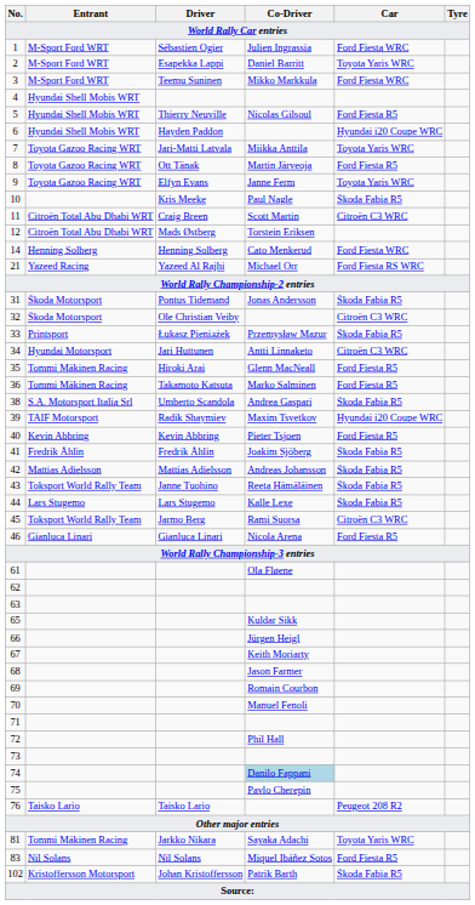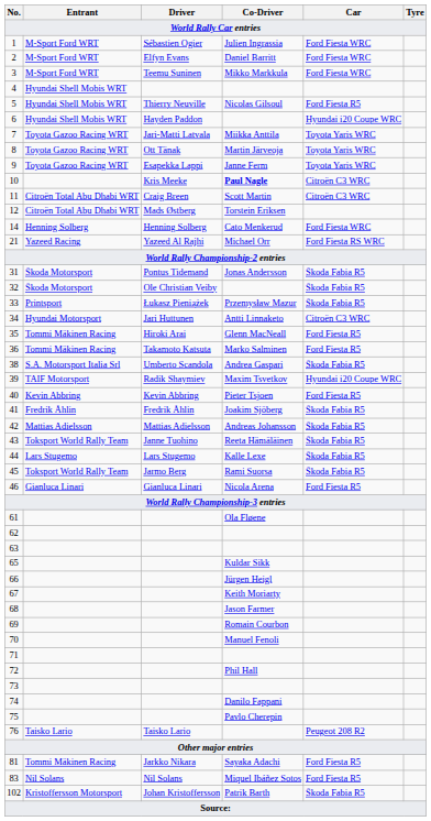2 | Driver: Esapekka Lappi -> Elfyn Evans
2 | Car: Toyota Yaris WRC -> Ford Fiesta WRC
8 | Car: Ford Fiesta R5 -> Toyota Yaris WRC
9 | Driver: Elfyn Evans -> Esapekka Lappi
10 | Co-Driver: normal -> bold
10 | Car: Škoda Fabia R5 -> Citroën C3 WRC
32 | Car: Citroën C3 WRC -> Škoda Fabia R5
45 | Car: Citroën C3 WRC -> Škoda Fabia R5
74 | Co-Driver: lightblue background -> no background
81 | Car: Toyota Yaris WRC -> Ford Fiesta R5
